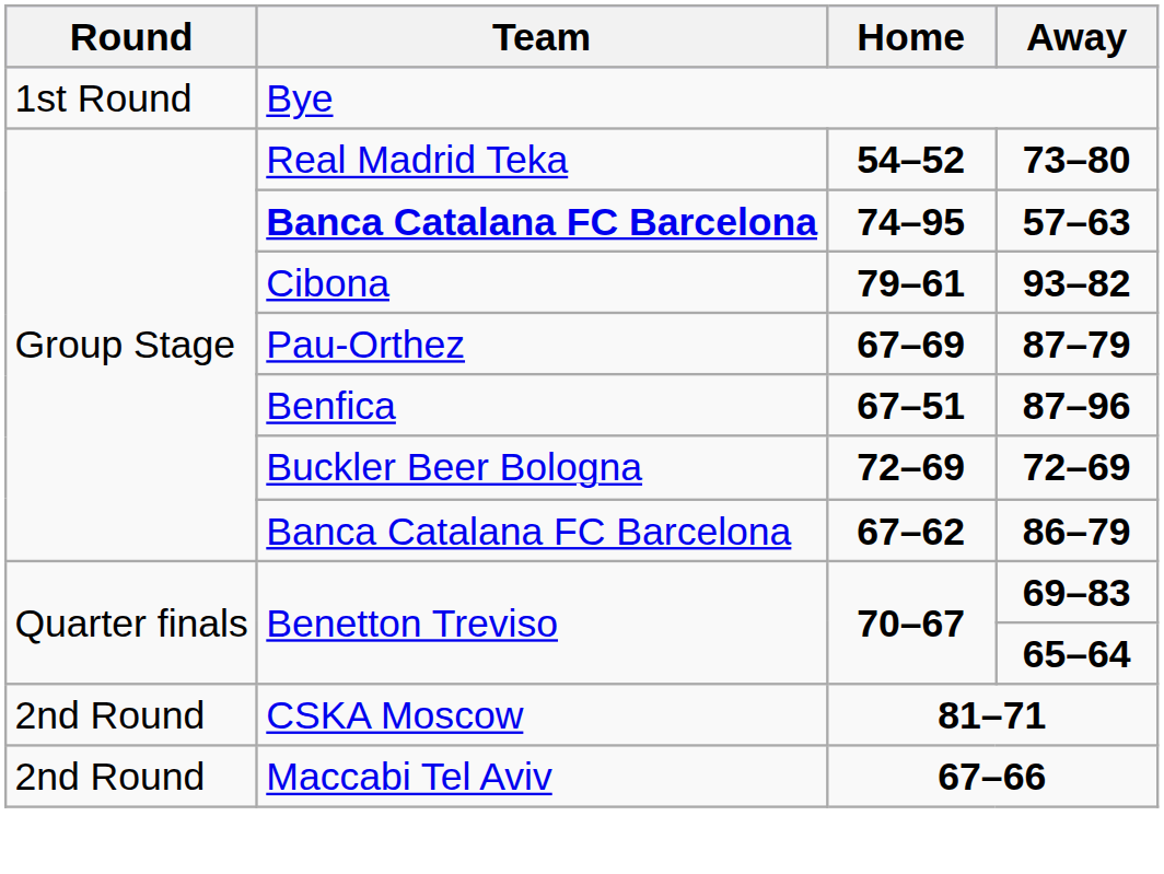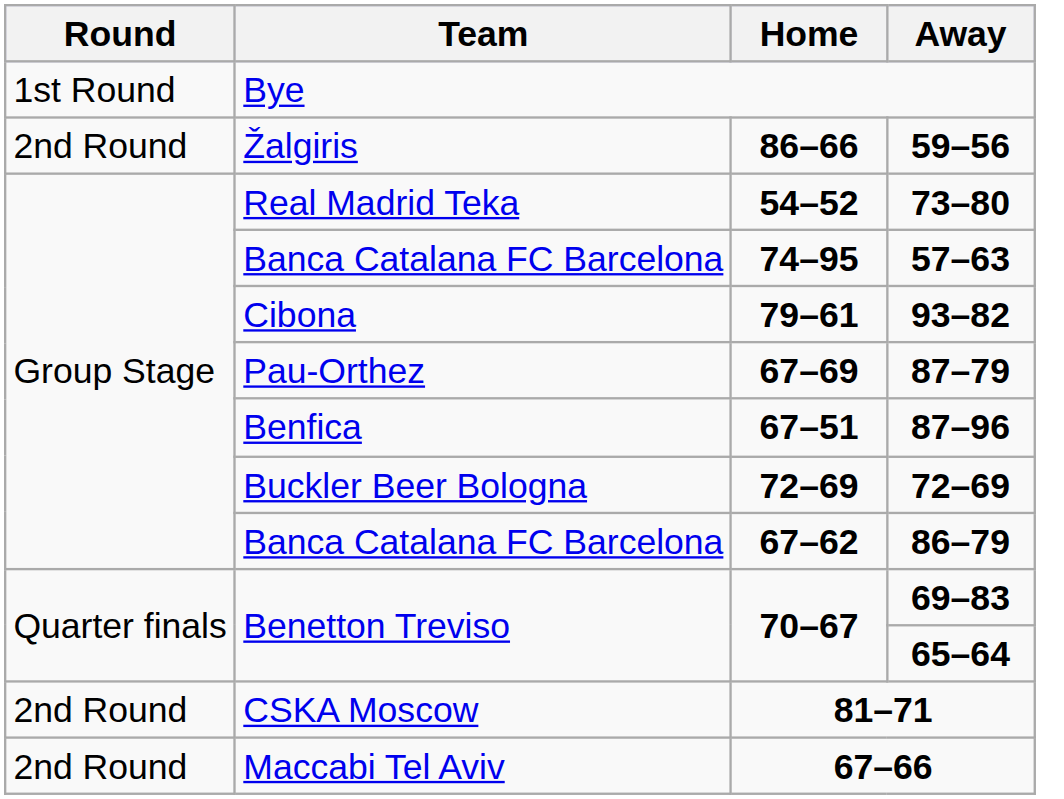+ row: 2nd Round | Žalgiris | 86–66 | 59–56
57–63 | Team: bold -> normal
